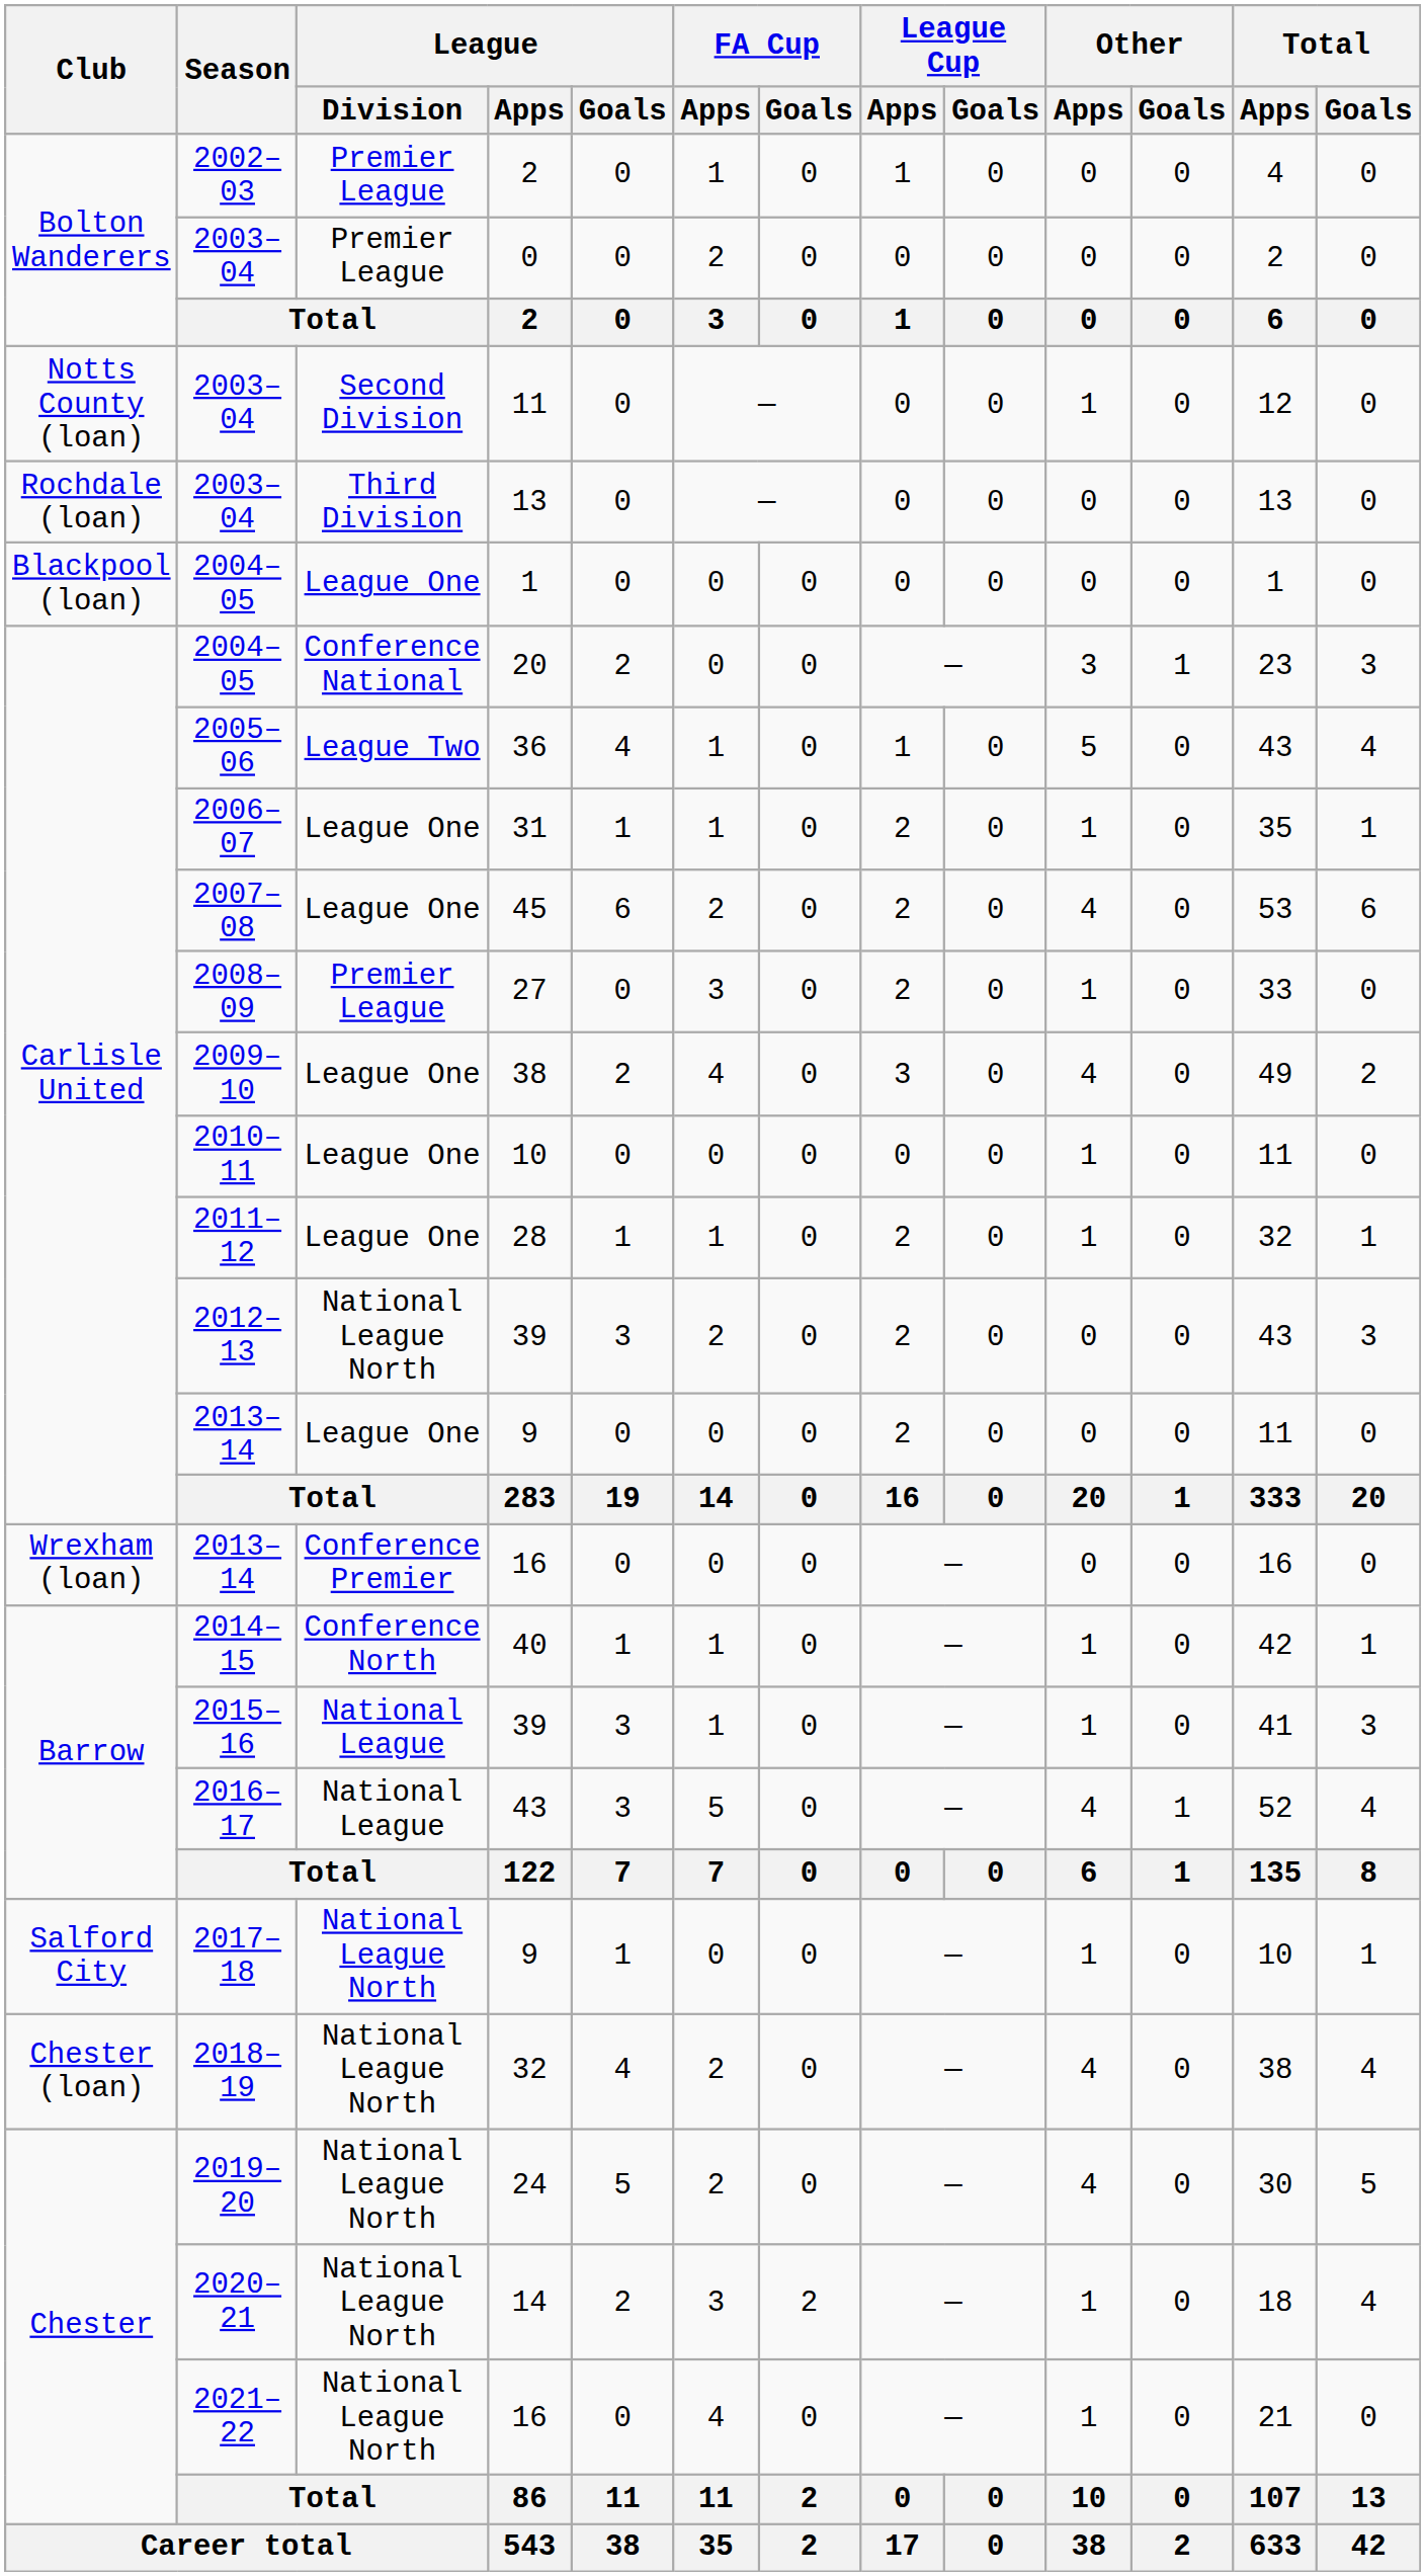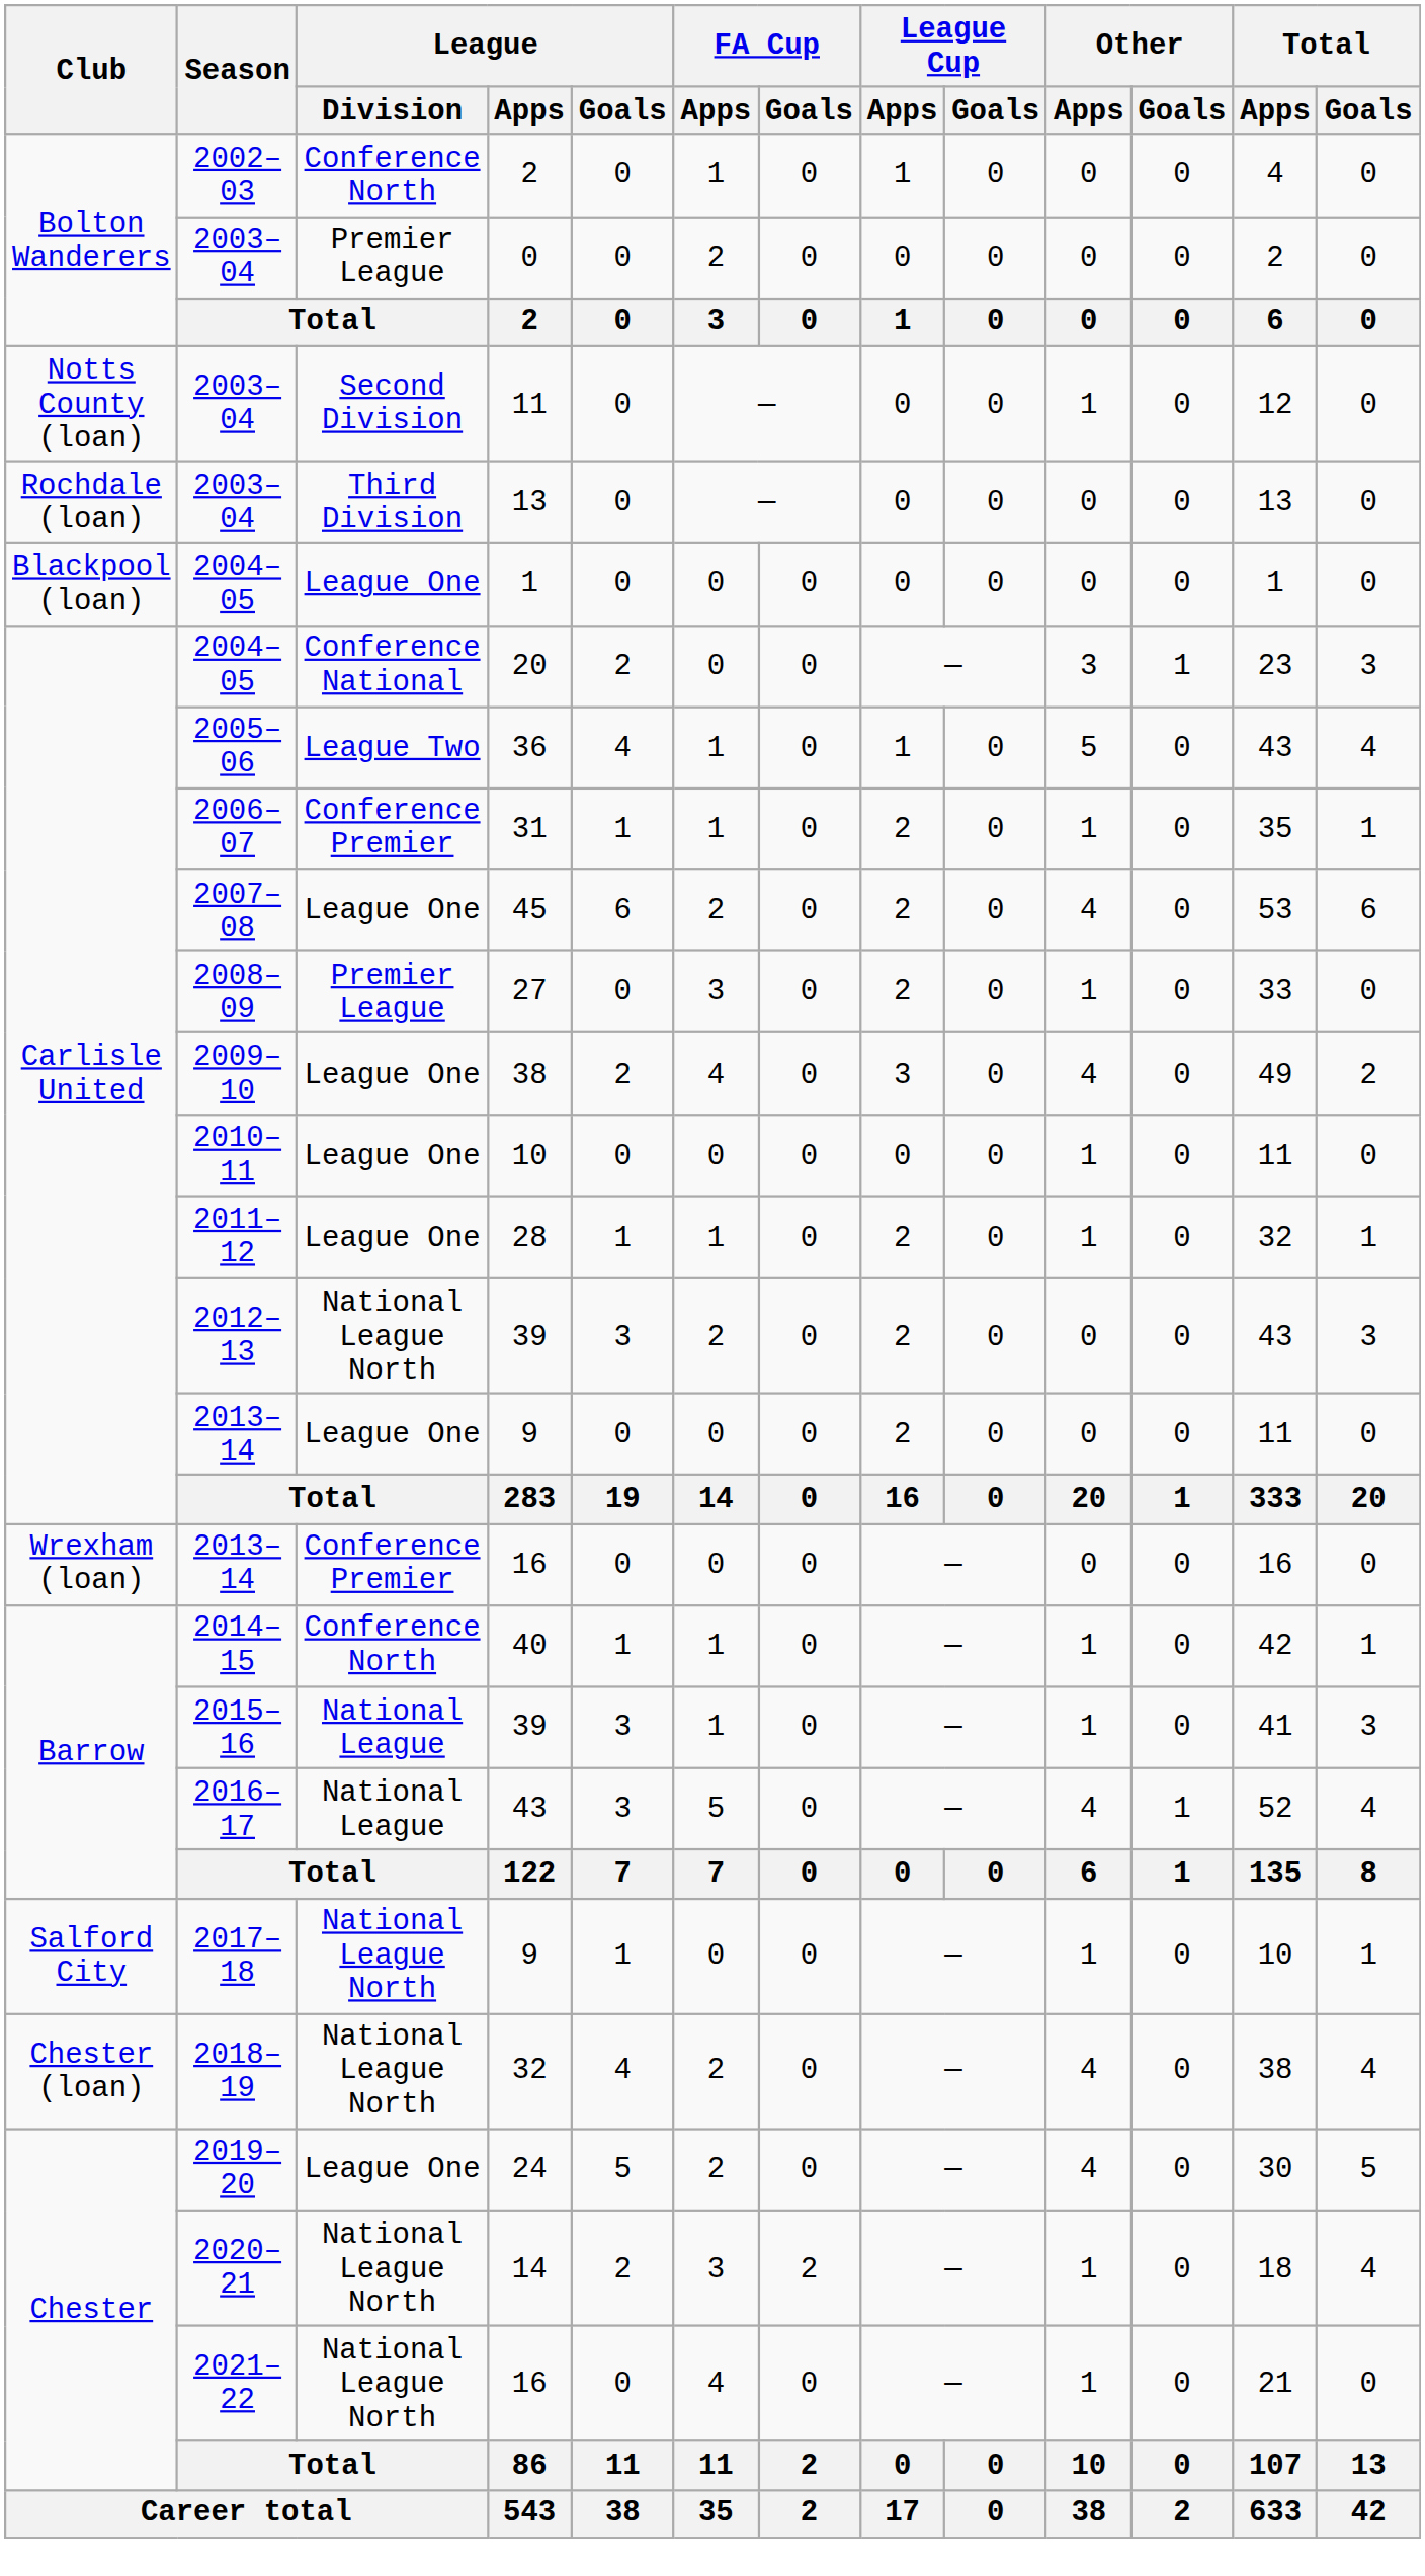2002–03 / 2 | League / Division: Premier League -> Conference North
31 | League / Division: League One -> Conference Premier
24 | League / Division: National League North -> League One
